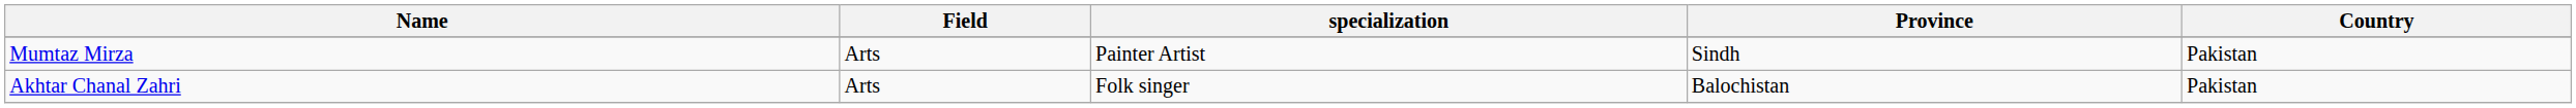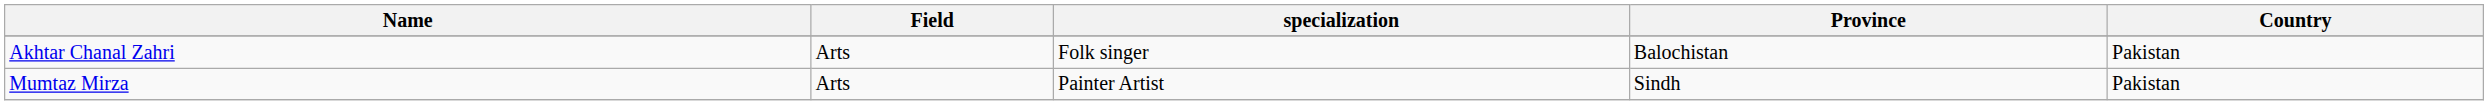rows swapped: Mumtaz Mirza <-> Akhtar Chanal Zahri
